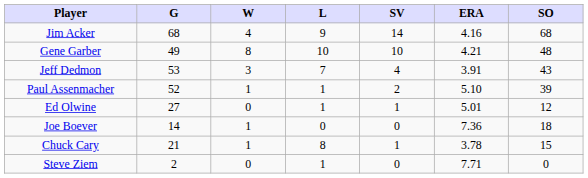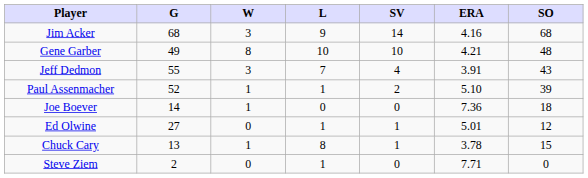Jim Acker | W: 4 -> 3
Jeff Dedmon | G: 53 -> 55
rows swapped: Ed Olwine <-> Joe Boever
Chuck Cary | G: 21 -> 13
